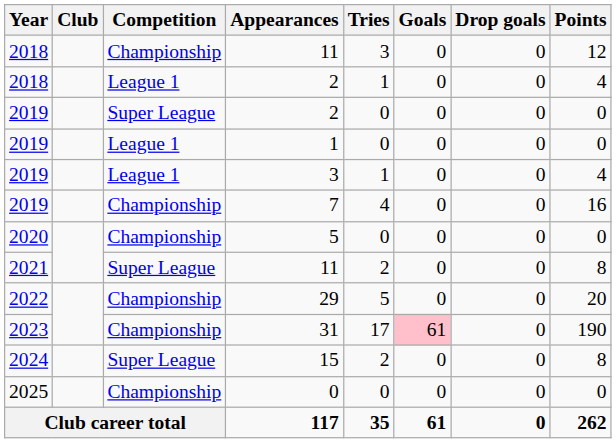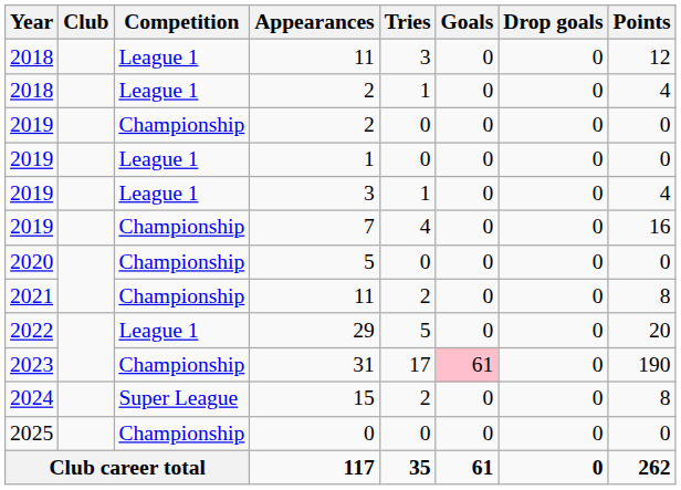2018 / 11 | Competition: Championship -> League 1
2019 / 2 | Competition: Super League -> Championship
2021 / 11 | Competition: Super League -> Championship
29 | Competition: Championship -> League 1
